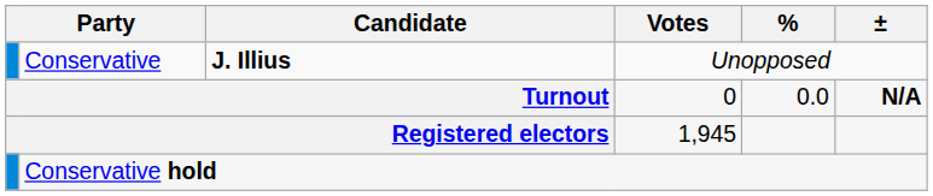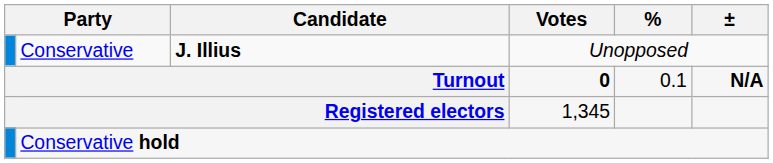Turnout | Votes: normal -> bold
Turnout | %: 0.0 -> 0.1
Registered electors | Votes: 1,945 -> 1,345
